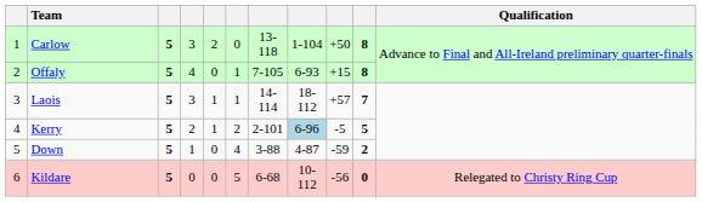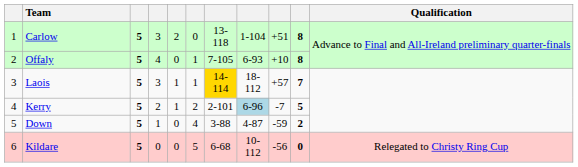Carlow | column 9: +50 -> +51
Offaly | column 9: +15 -> +10
Laois | column 7: no background -> gold background
Kerry | column 9: -5 -> -7
